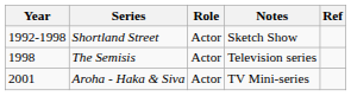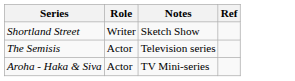- column: Year | 1992-1998 | 1998 | 2001
Shortland Street | Role: Actor -> Writer
